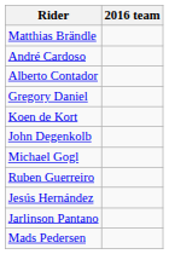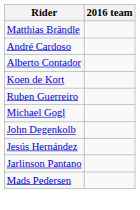- row: Gregory Daniel
rows swapped: John Degenkolb <-> Ruben Guerreiro
